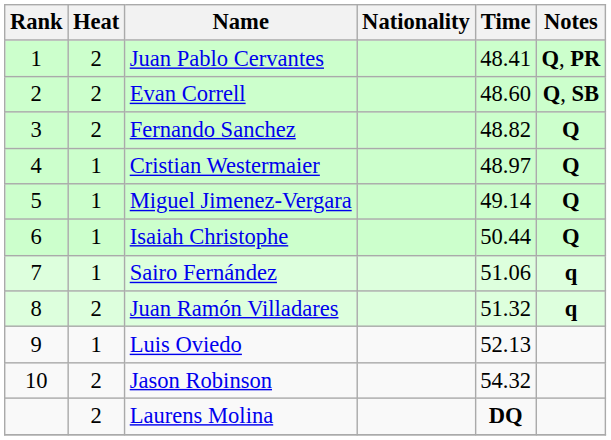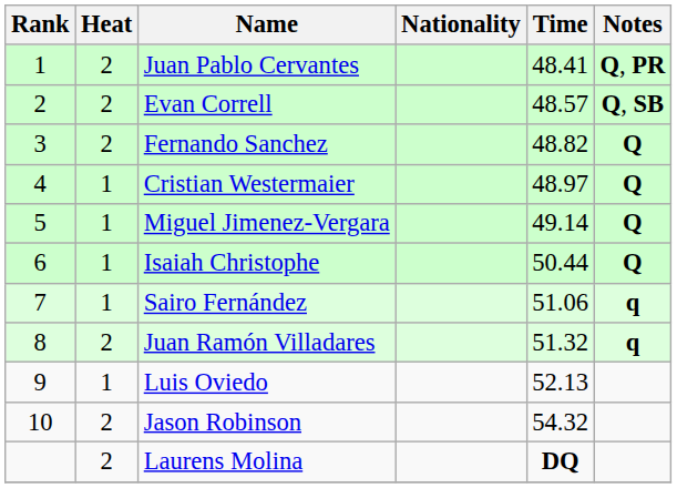Evan Correll | Time: 48.60 -> 48.57
